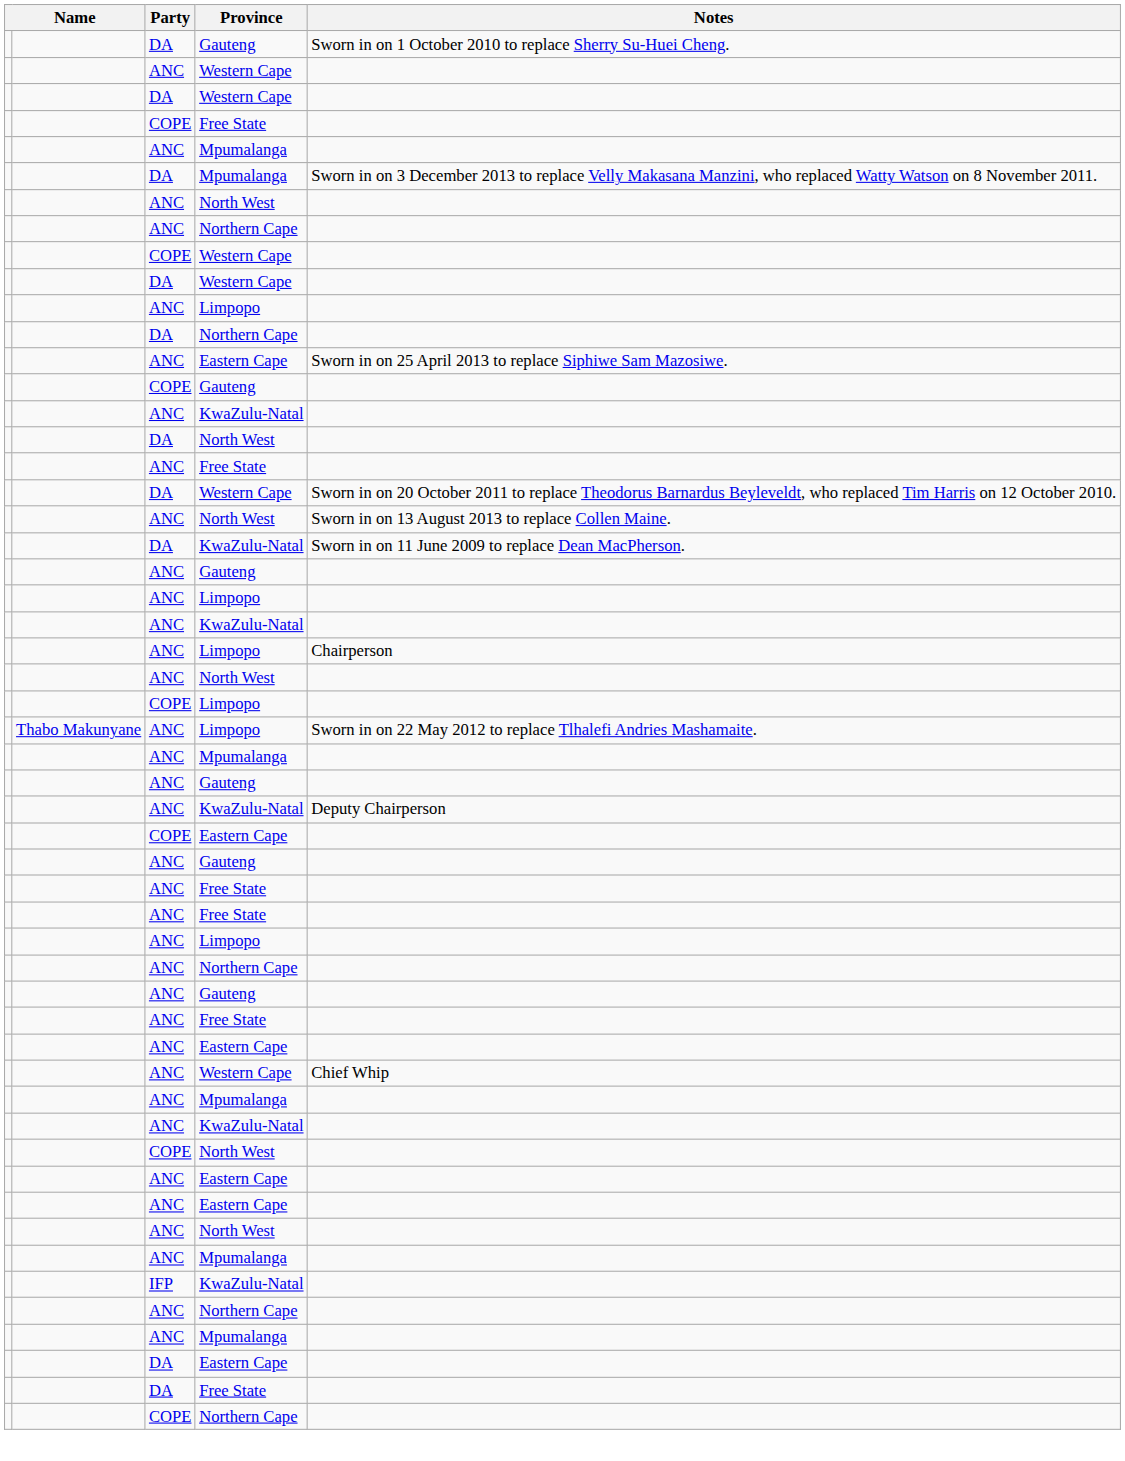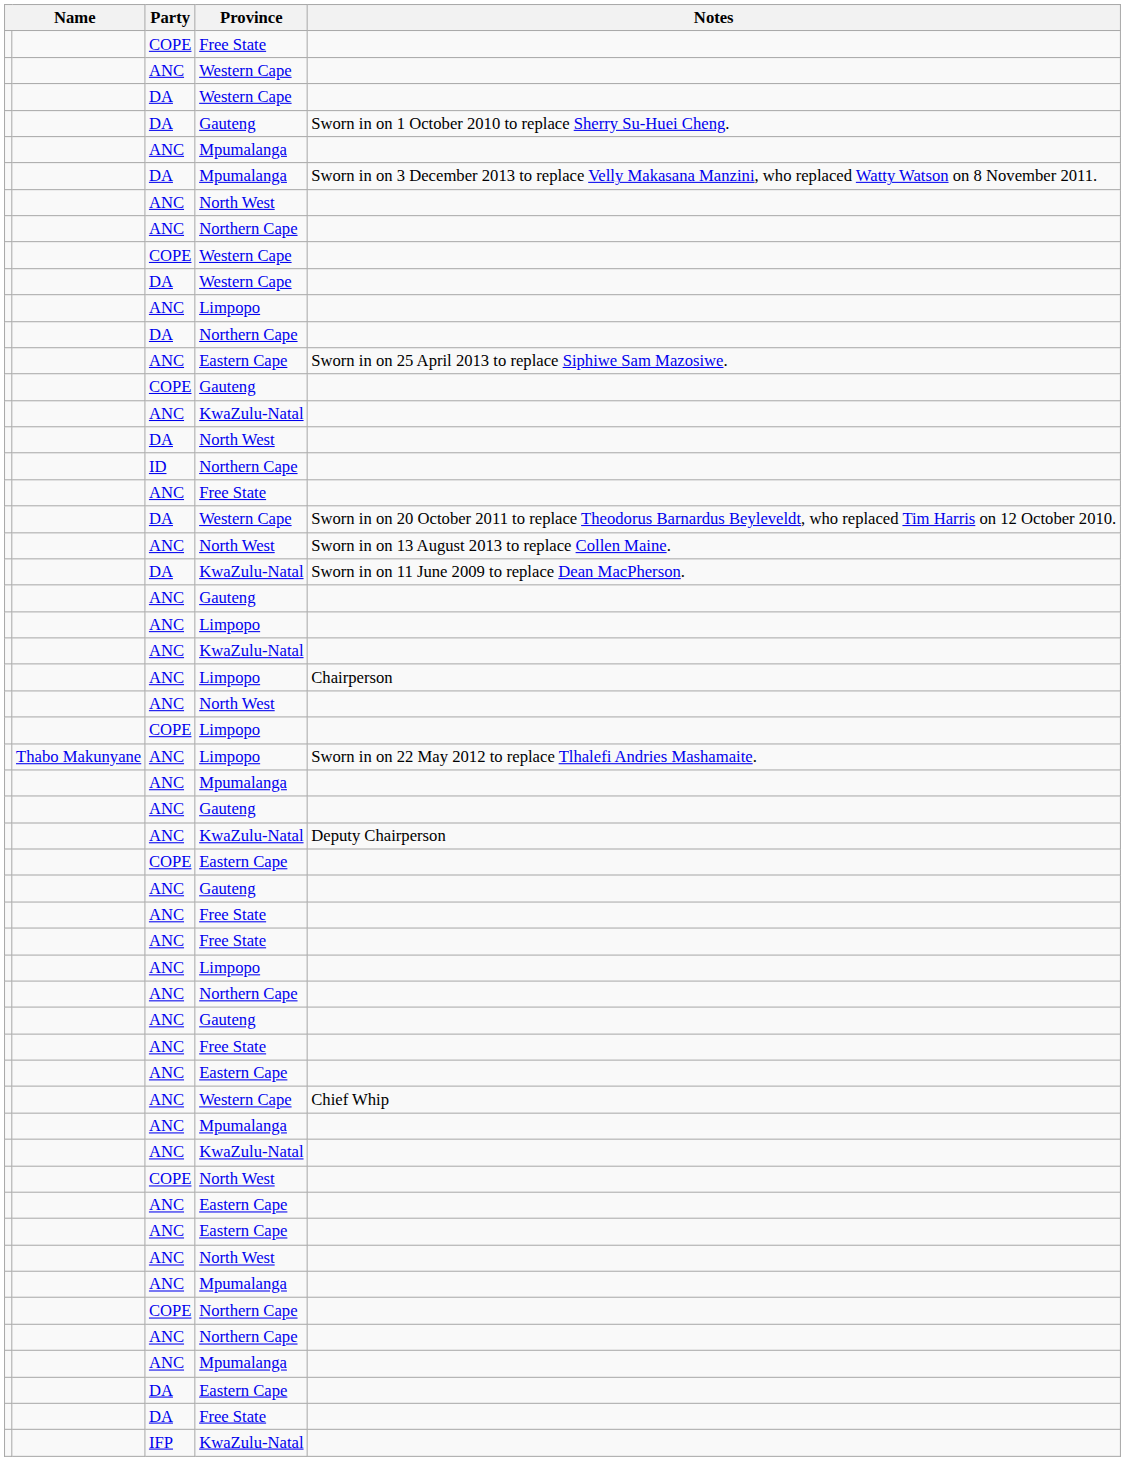rows swapped: DA / Gauteng <-> COPE / Free State
+ row: ID | Northern Cape
rows swapped: COPE / Northern Cape <-> IFP / KwaZulu-Natal
